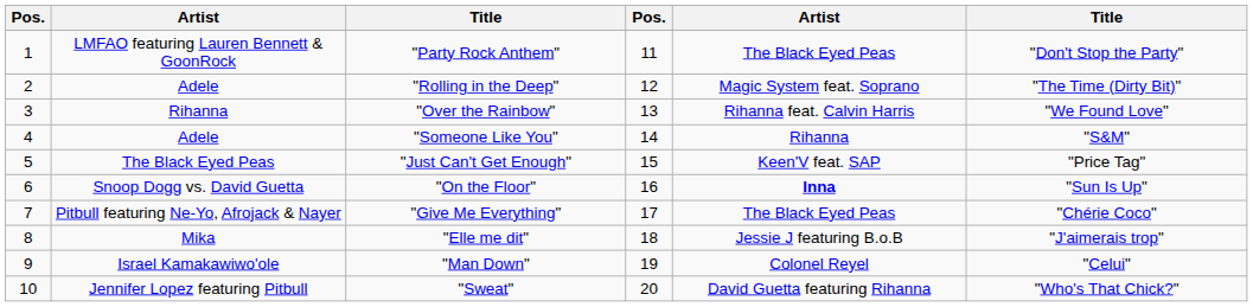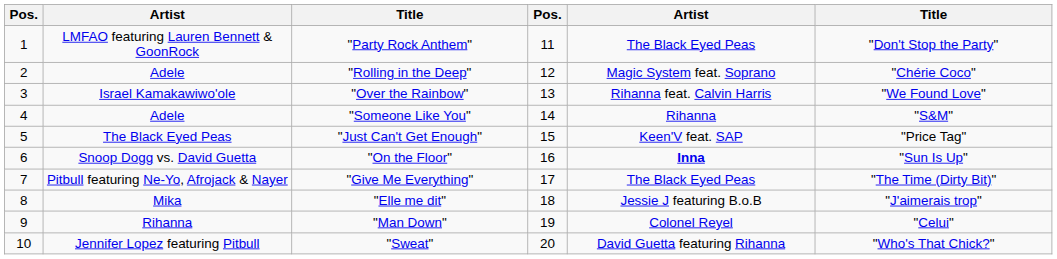"Rolling in the Deep" | column 6: "The Time (Dirty Bit)" -> "Chérie Coco"
"Over the Rainbow" | column 2: Rihanna -> Israel Kamakawiwo'ole
"Give Me Everything" | column 6: "Chérie Coco" -> "The Time (Dirty Bit)"
"Man Down" | column 2: Israel Kamakawiwo'ole -> Rihanna
